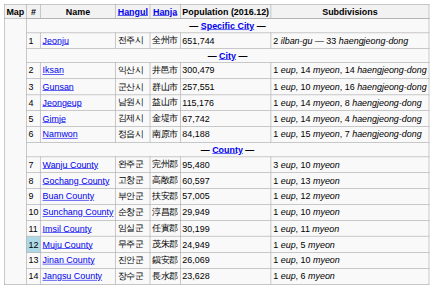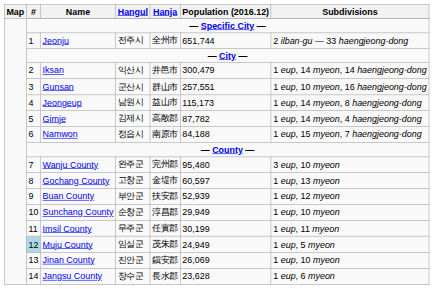Jeongeup | Population (2016.12): 115,176 -> 115,173
Gimje | Hanja: 金堤市 -> 高敞郡
Gimje | Population (2016.12): 67,742 -> 87,782
Gochang County | Hanja: 高敞郡 -> 金堤市
Buan County | Population (2016.12): 57,005 -> 52,939
Imsil County | Hangul: 임실군 -> 무주군
Muju County | Hangul: 무주군 -> 임실군
